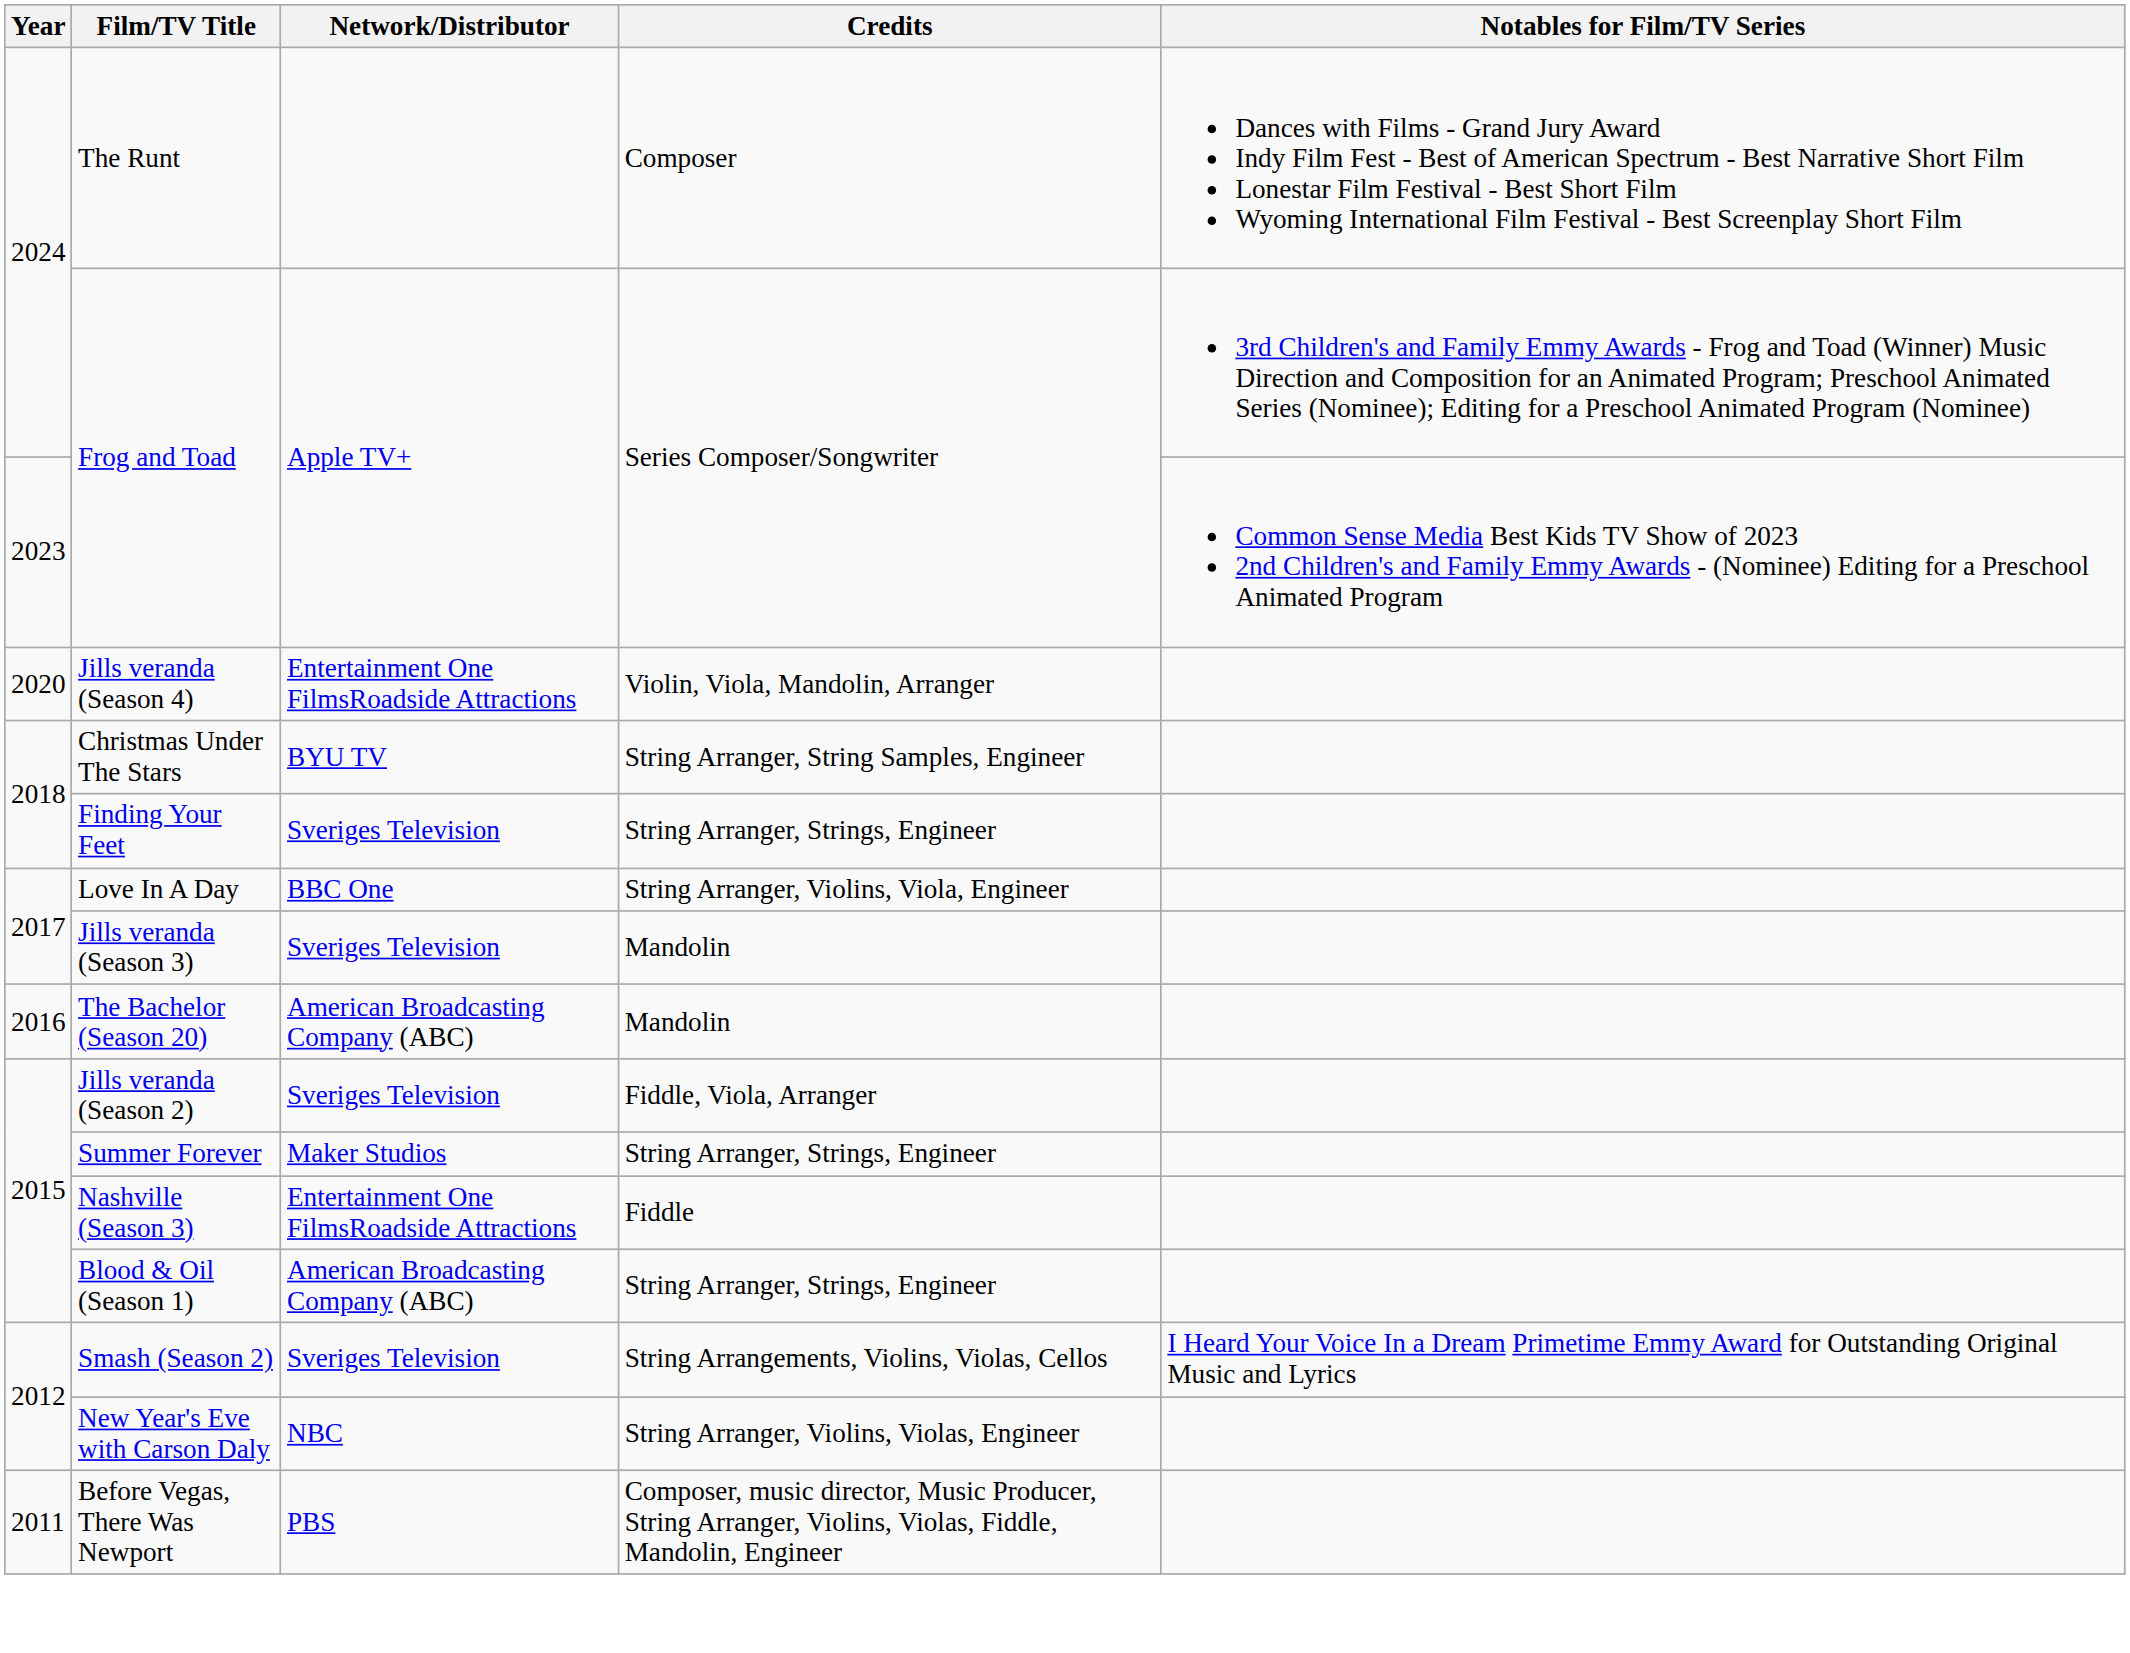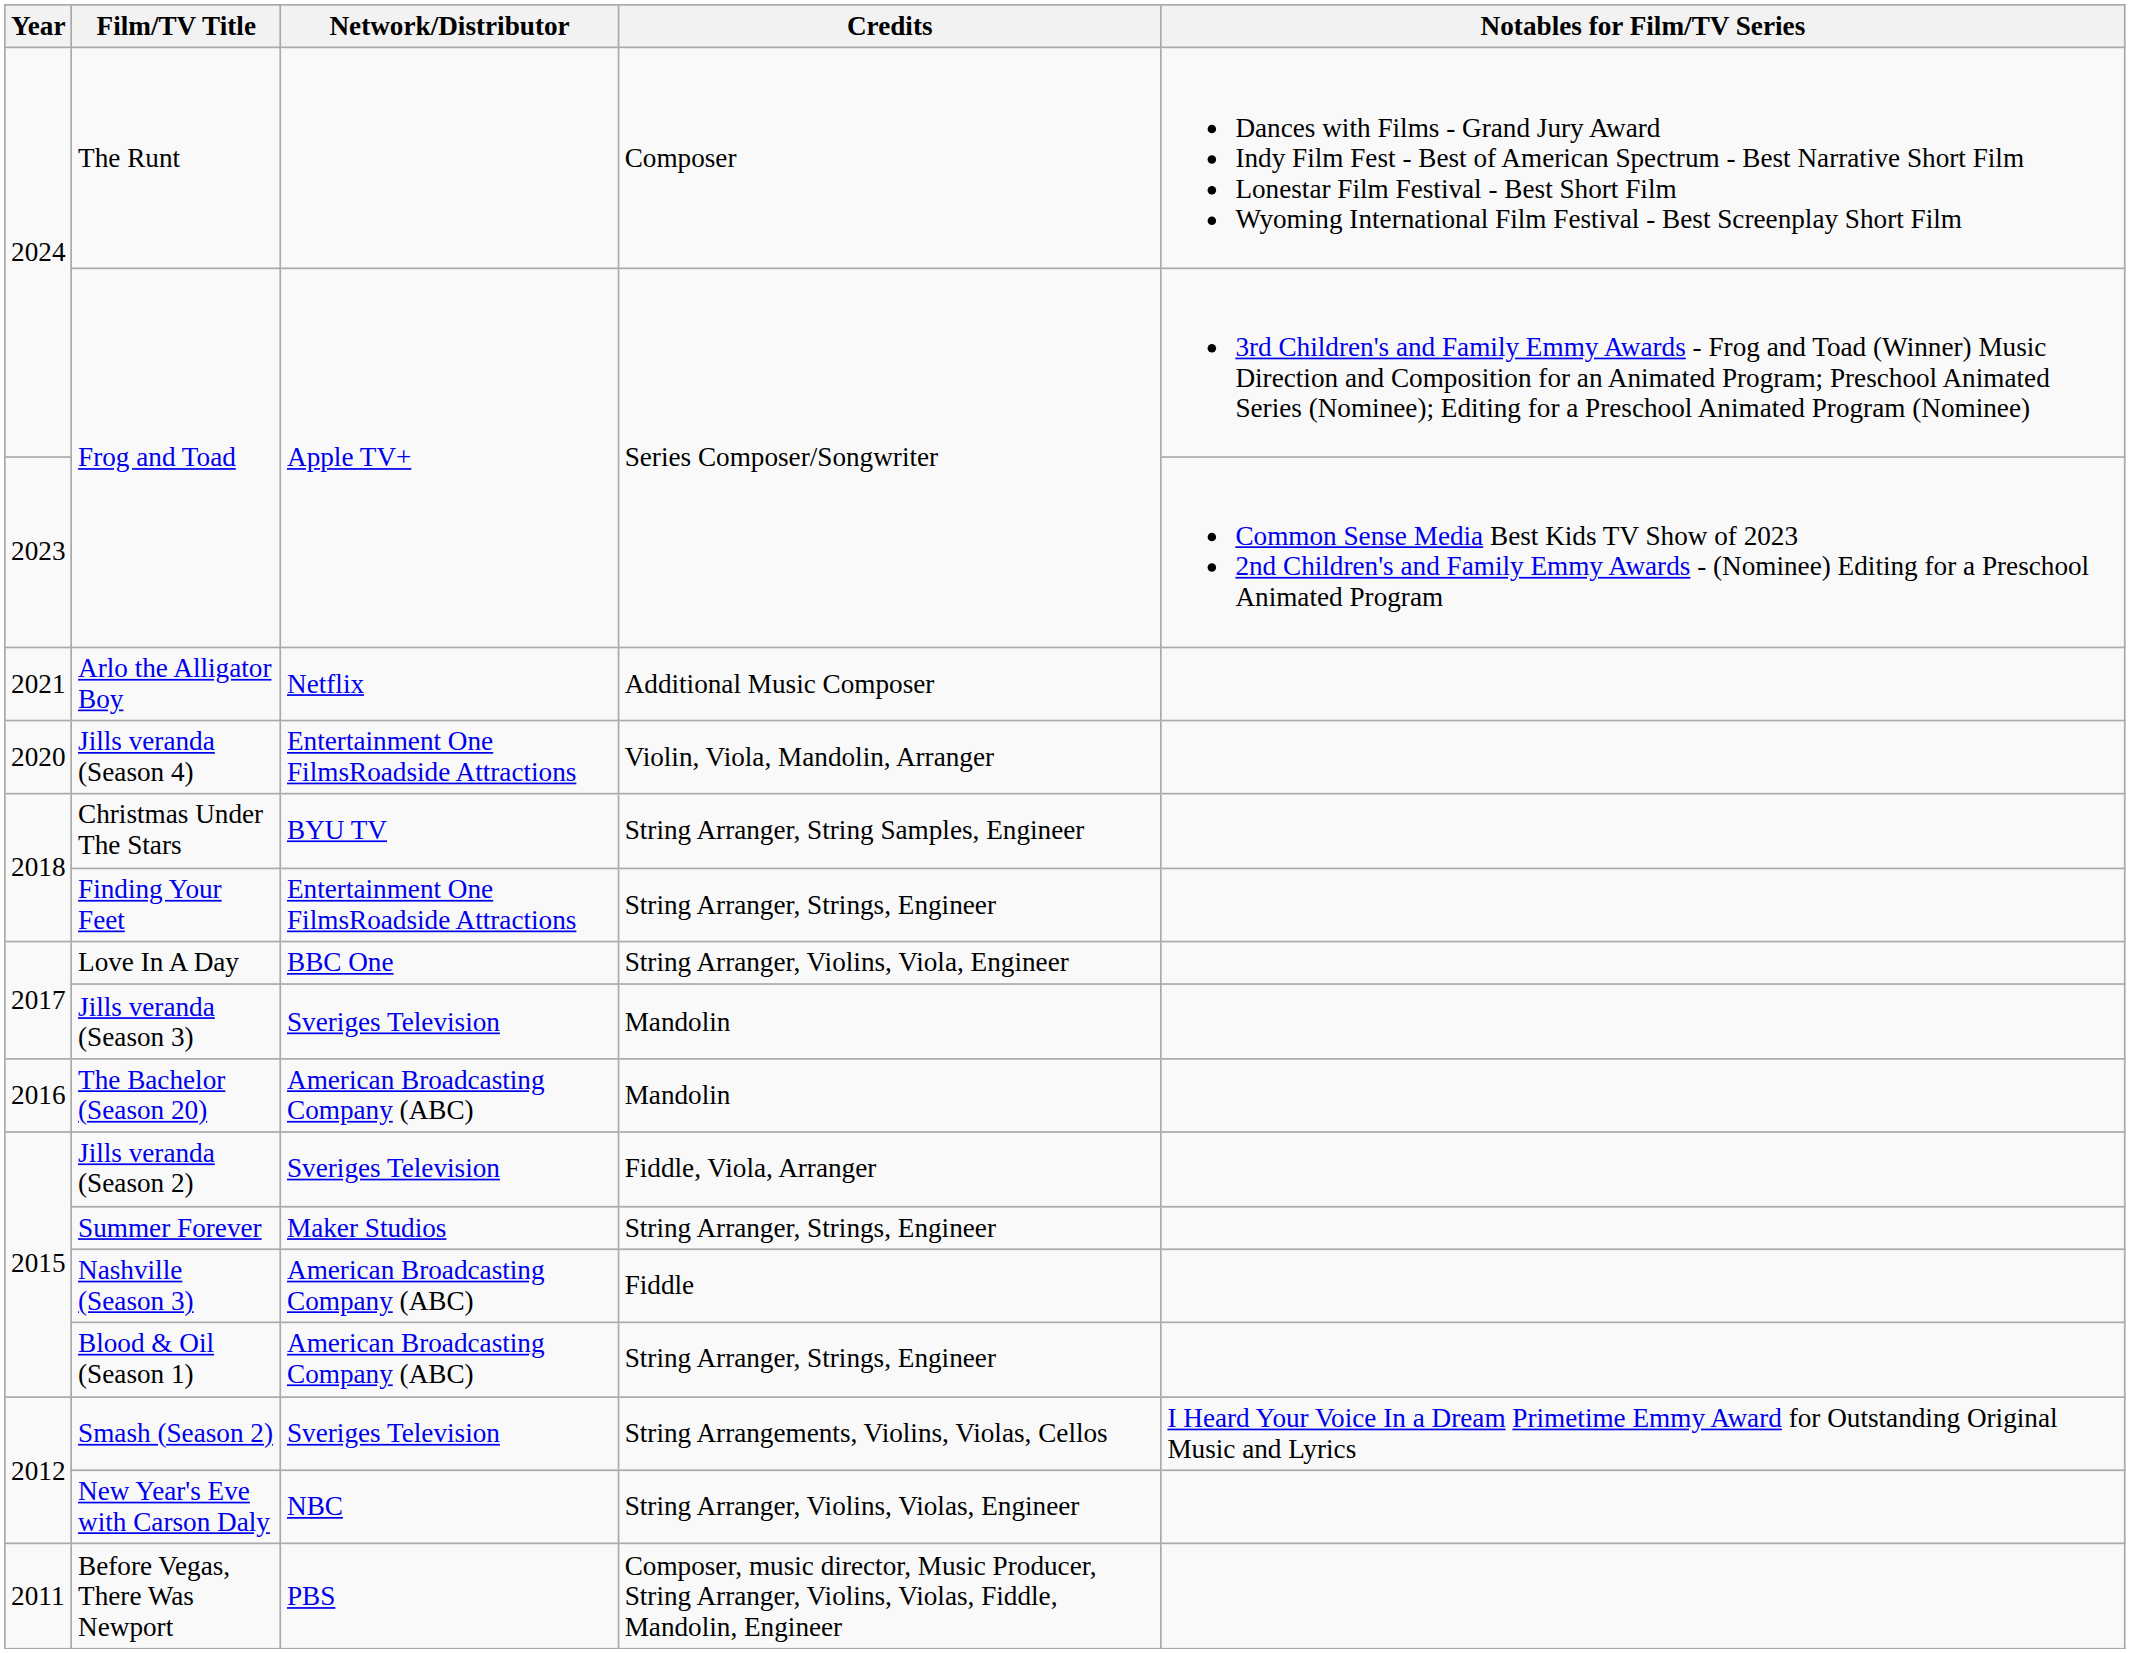+ row: 2021 | Arlo the Alligator Boy | Netflix | Additional Music Composer
Finding Your Feet | Network/Distributor: Sveriges Television -> Entertainment One FilmsRoadside Attractions
Nashville (Season 3) | Network/Distributor: Entertainment One FilmsRoadside Attractions -> American Broadcasting Company (ABC)
